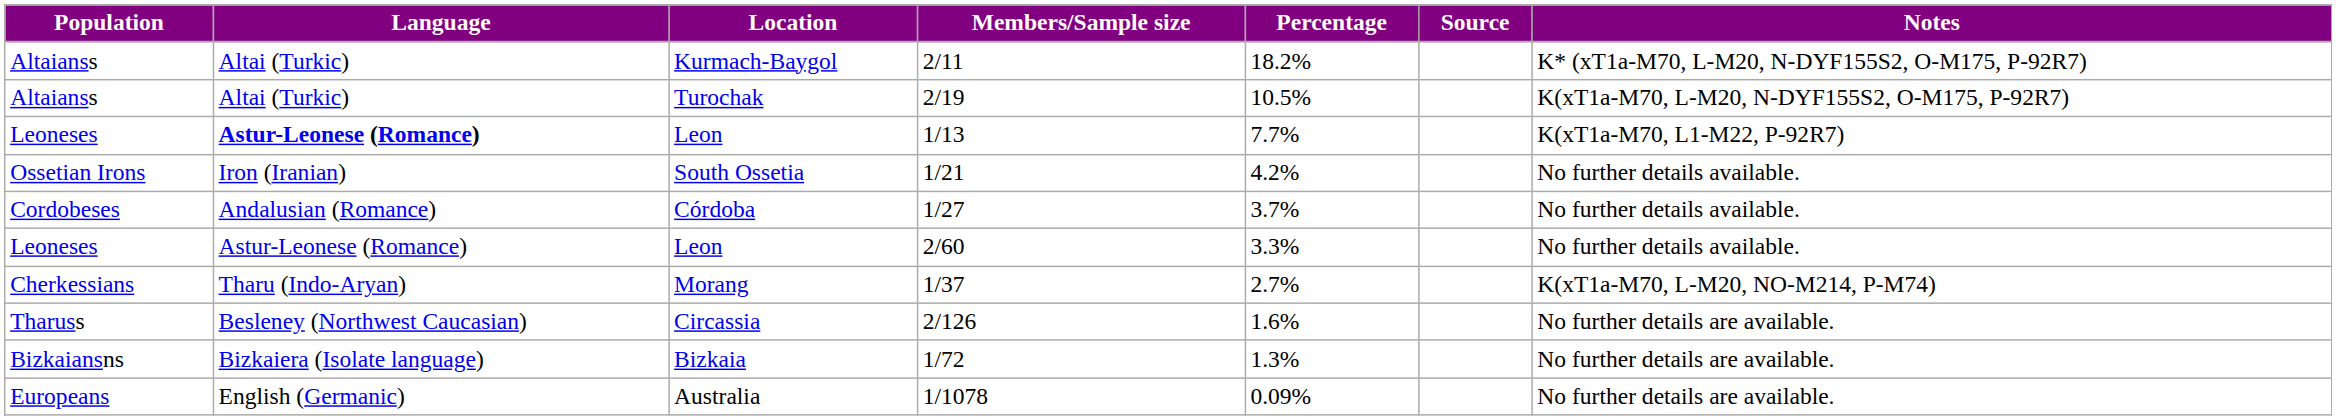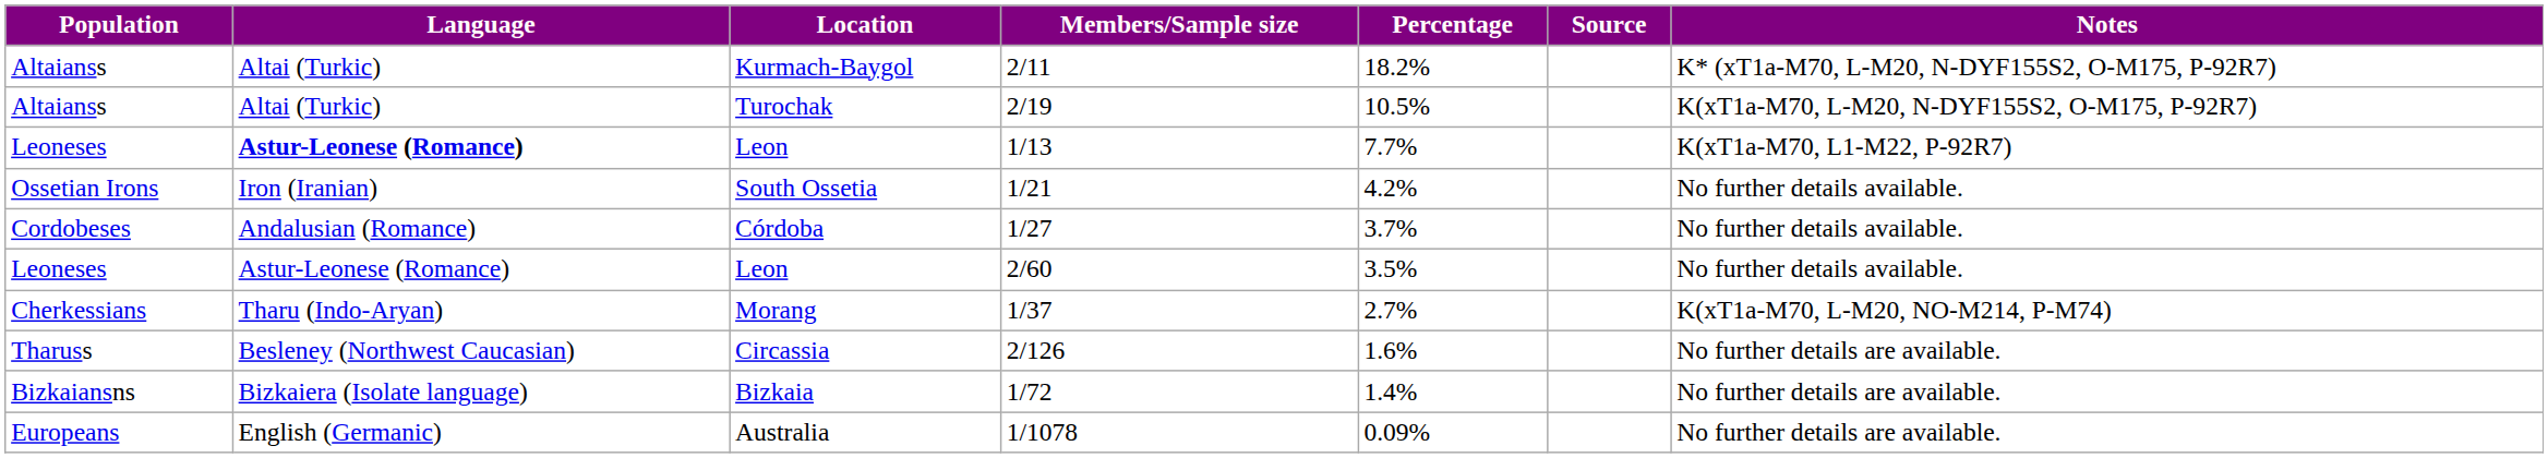Leon / 2/60 | Percentage: 3.3% -> 3.5%
Bizkaia | Percentage: 1.3% -> 1.4%
